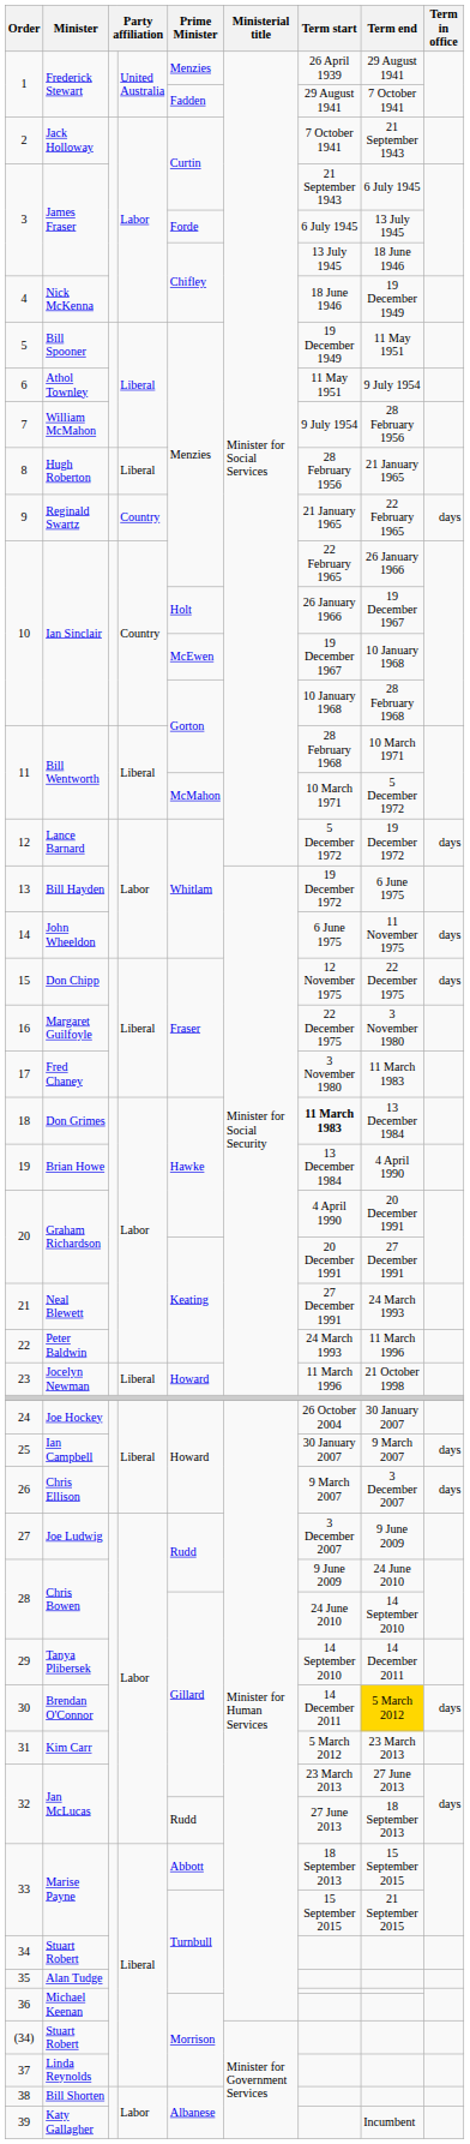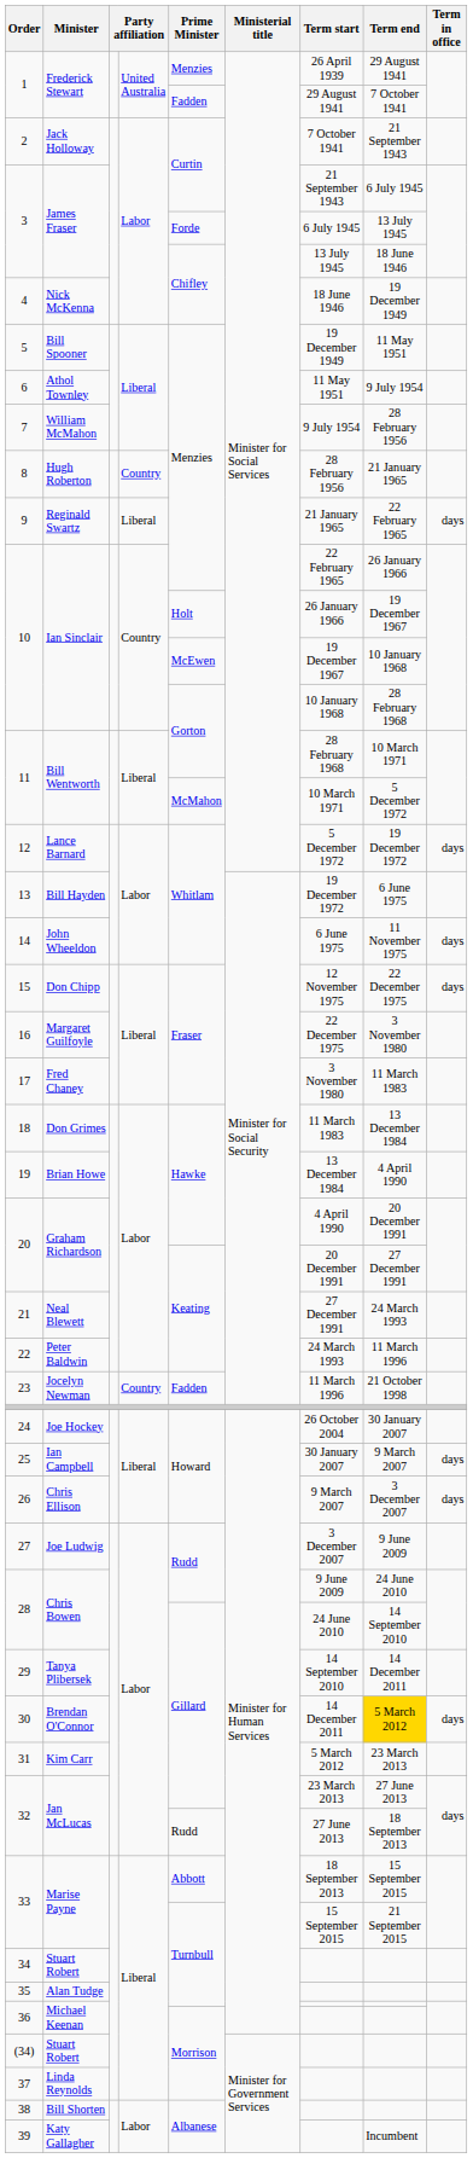8 | column 4: Liberal -> Country
9 | column 4: Country -> Liberal
18 | Term start: bold -> normal
23 | column 4: Liberal -> Country
23 | Prime Minister: Howard -> Fadden
